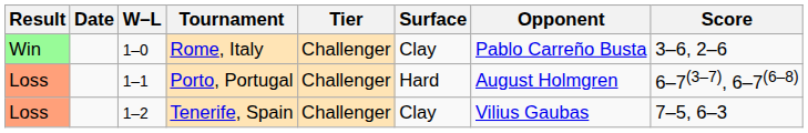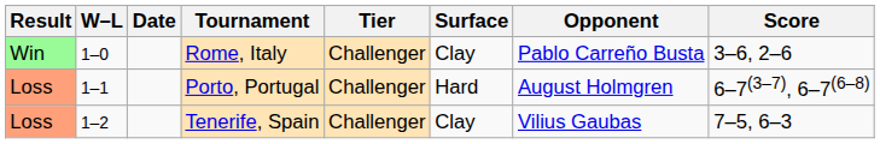columns swapped: W–L <-> Date
